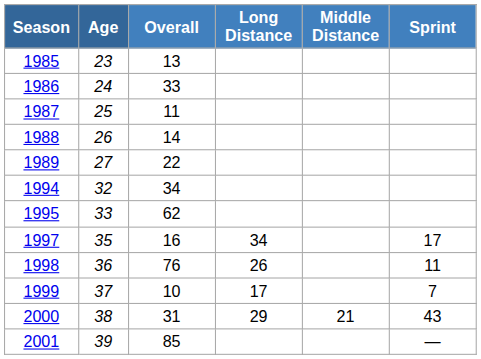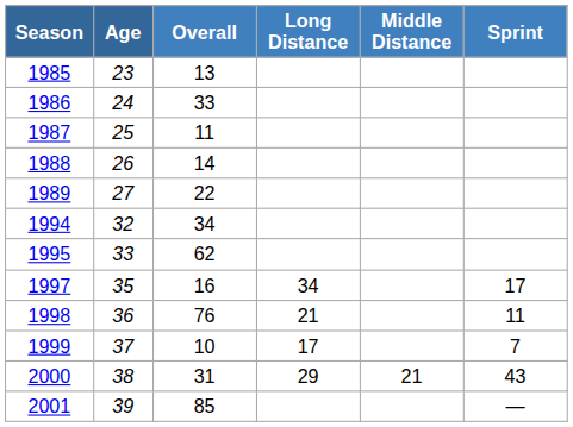1998 | Long Distance: 26 -> 21
